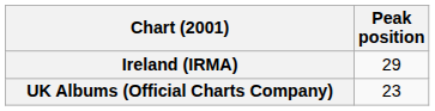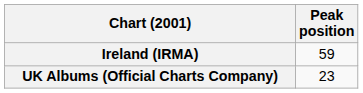Ireland (IRMA) | Peak position: 29 -> 59
